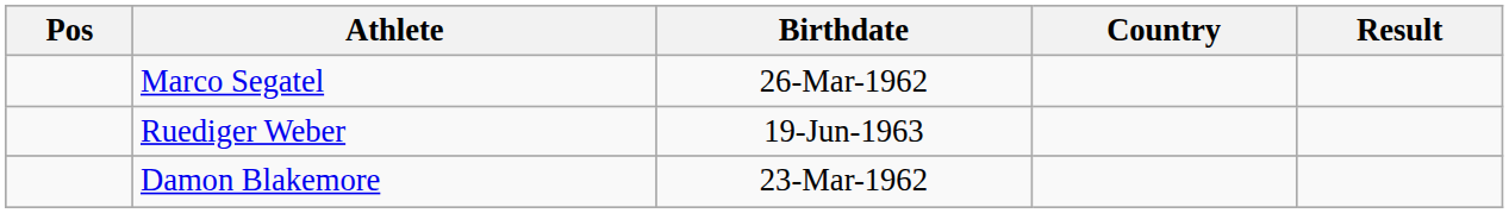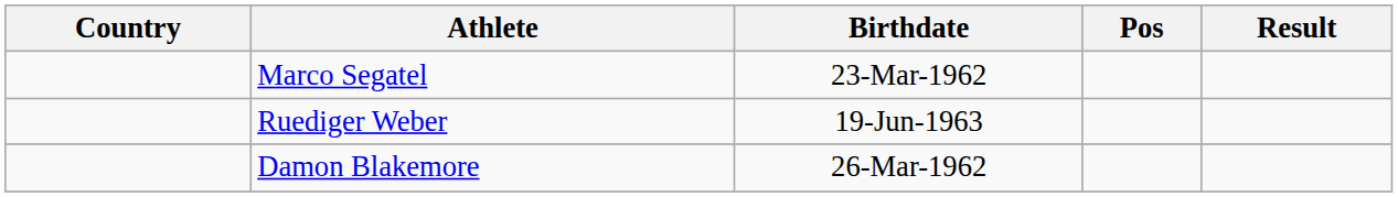columns swapped: Pos <-> Country
Marco Segatel | Birthdate: 26-Mar-1962 -> 23-Mar-1962
Damon Blakemore | Birthdate: 23-Mar-1962 -> 26-Mar-1962
